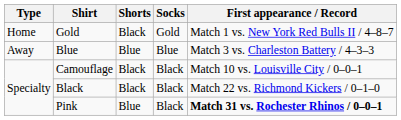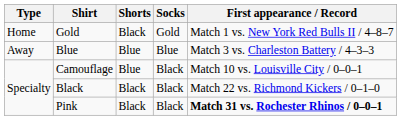Camouflage | Shorts: Black -> Blue
Pink | Shorts: Blue -> Black
